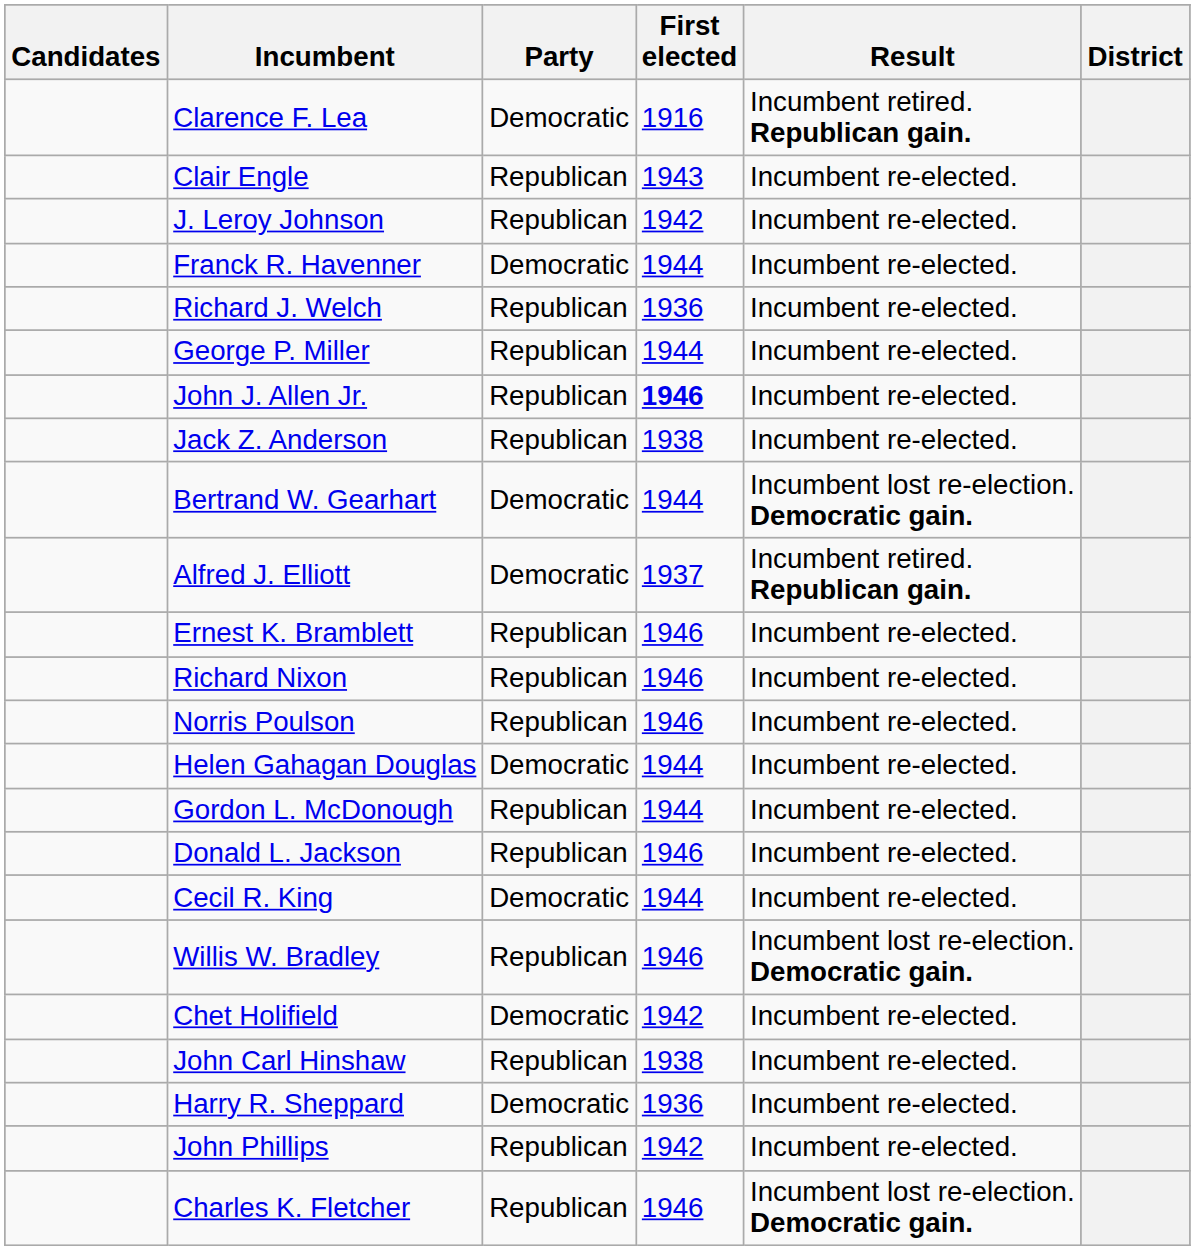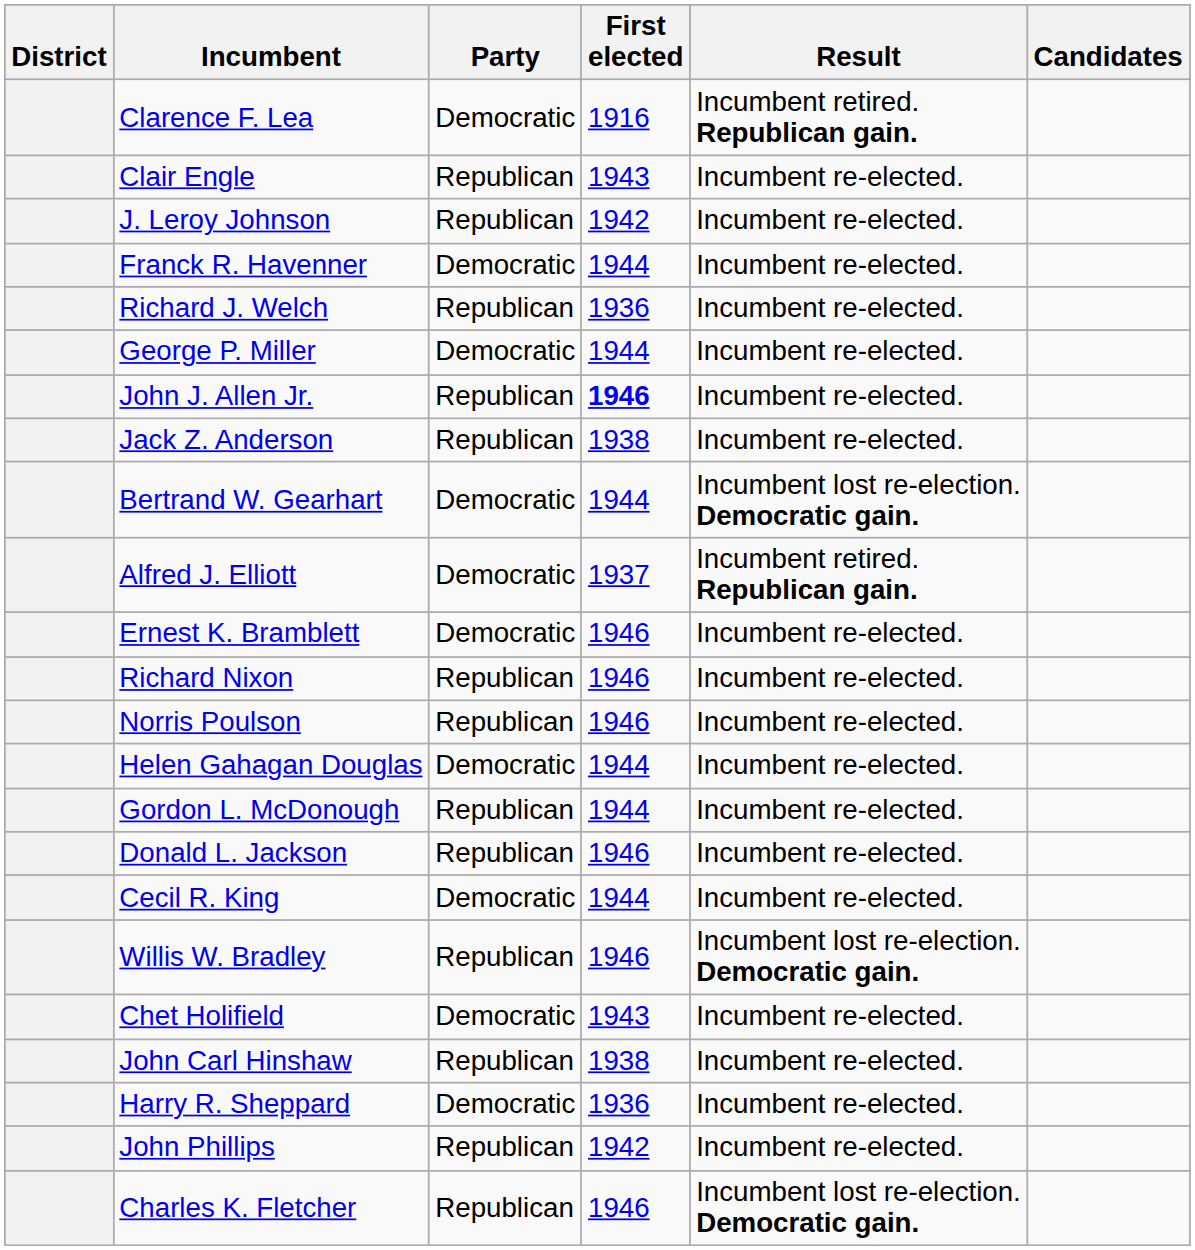columns swapped: District <-> Candidates
George P. Miller | Party: Republican -> Democratic
Ernest K. Bramblett | Party: Republican -> Democratic
Chet Holifield | First elected: 1942 -> 1943
